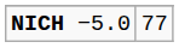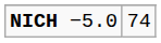NICH −5.0 | column 2: 77 -> 74
